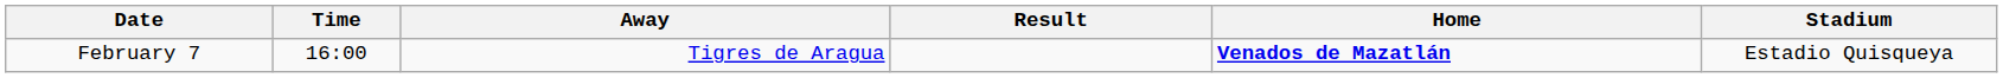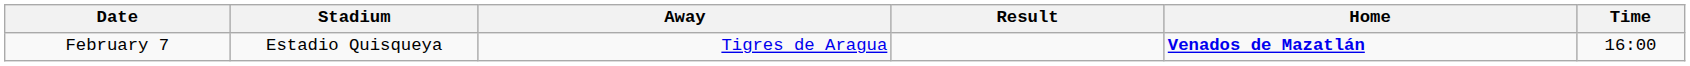columns swapped: Time <-> Stadium
